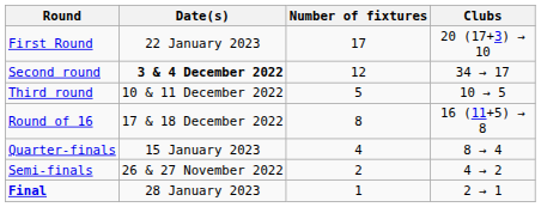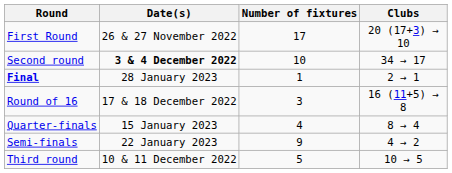First Round | Date(s): 22 January 2023 -> 26 & 27 November 2022
Second round | Number of fixtures: 12 -> 10
rows swapped: Third round <-> Final
Round of 16 | Number of fixtures: 8 -> 3
Semi-finals | Date(s): 26 & 27 November 2022 -> 22 January 2023
Semi-finals | Number of fixtures: 2 -> 9
